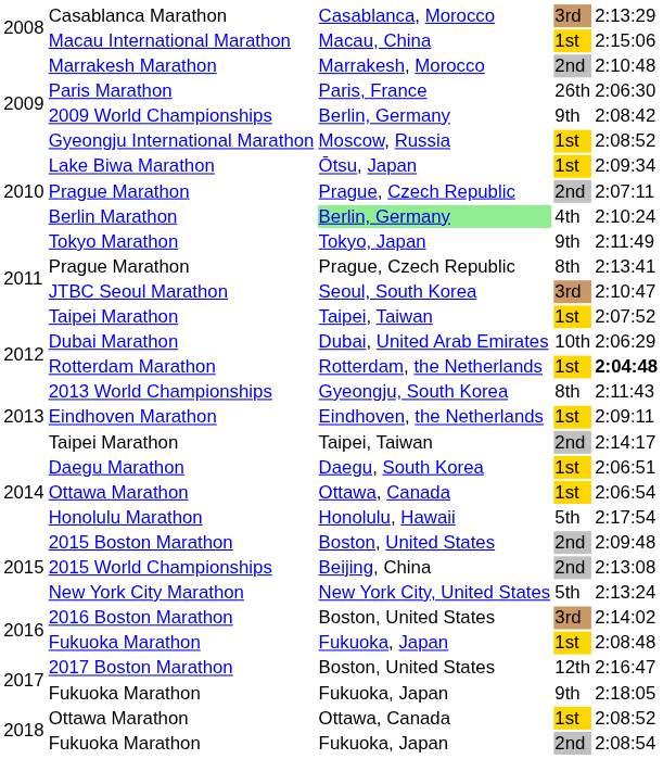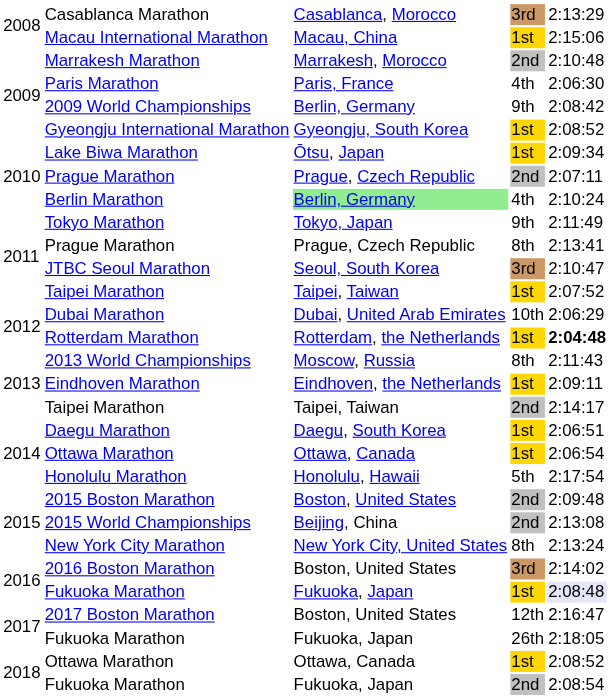Paris Marathon | column 4: 26th -> 4th
Gyeongju International Marathon | column 3: Moscow, Russia -> Gyeongju, South Korea
2013 World Championships | column 3: Gyeongju, South Korea -> Moscow, Russia
New York City Marathon | column 4: 5th -> 8th
2016 / Fukuoka Marathon | column 5: no background -> lavender background
2017 / Fukuoka Marathon | column 4: 9th -> 26th
